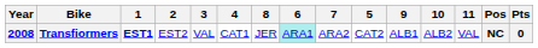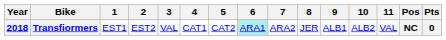columns swapped: 5 <-> 8
Transfiormers | Year: 2008 -> 2018
Transfiormers | 1: bold -> normal
